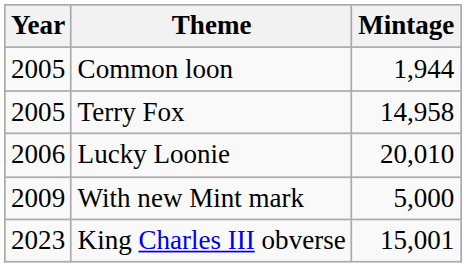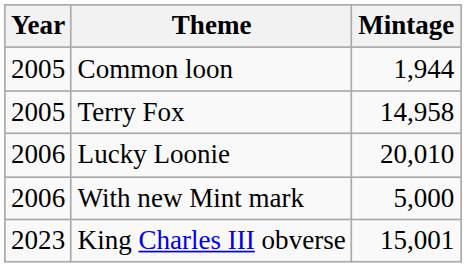With new Mint mark | Year: 2009 -> 2006
